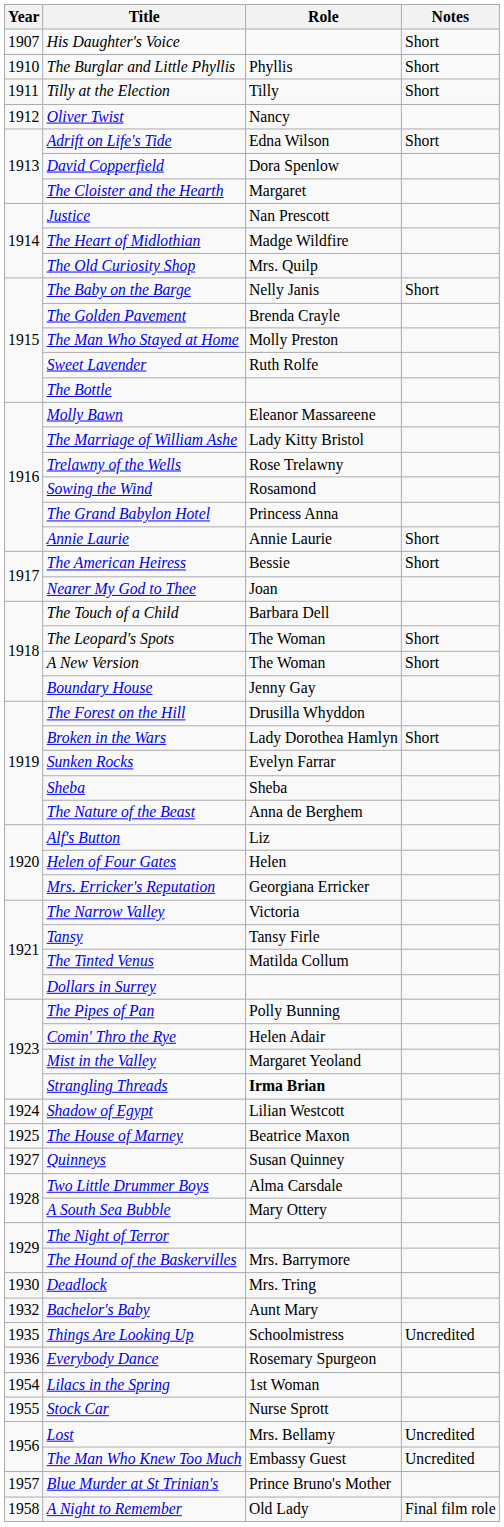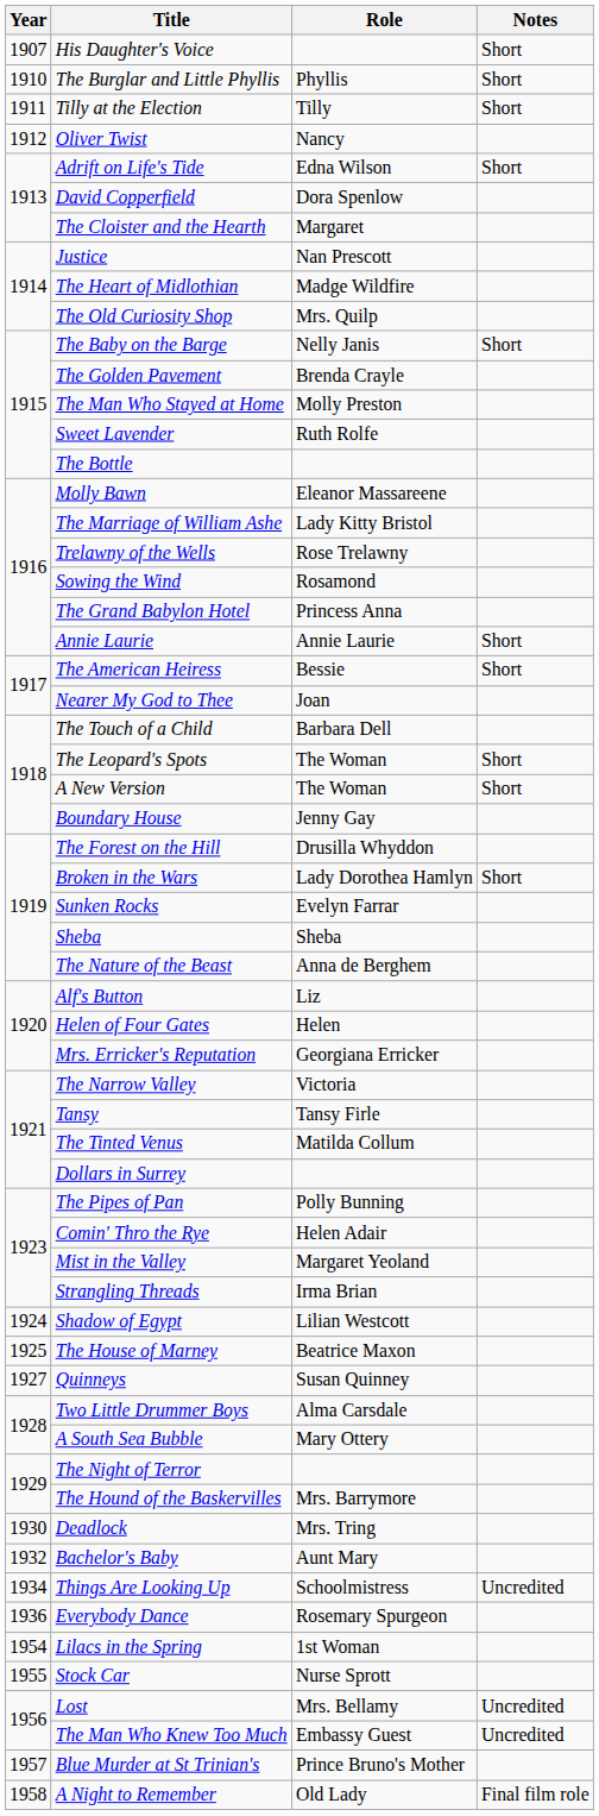Strangling Threads | Role: bold -> normal
Things Are Looking Up | Year: 1935 -> 1934
